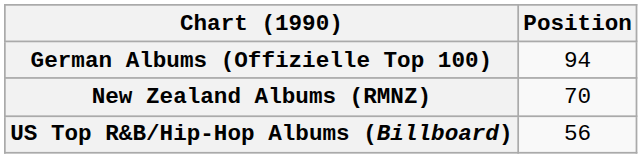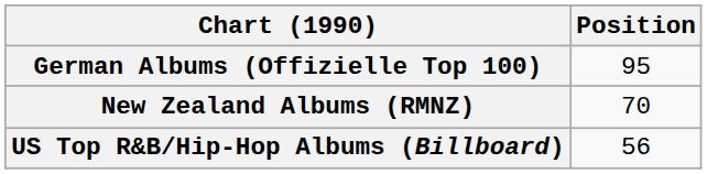German Albums (Offizielle Top 100) | Position: 94 -> 95
